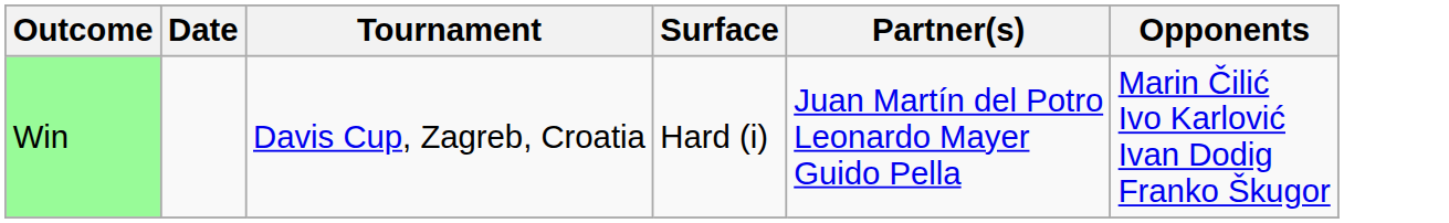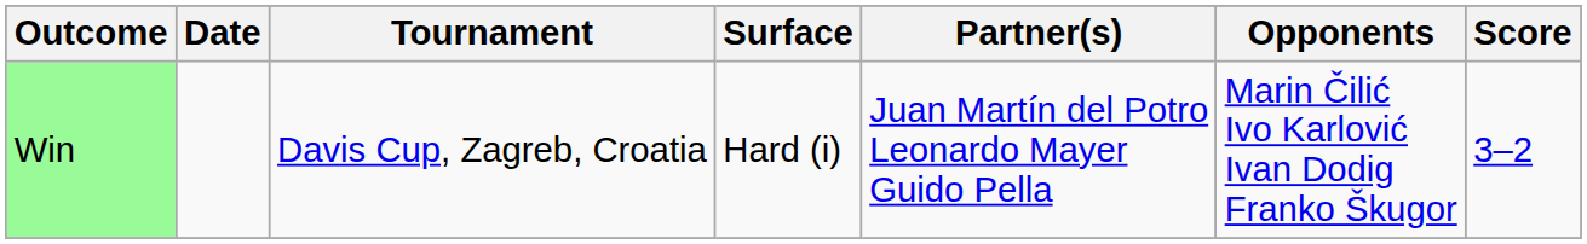+ column: Score | 3–2
